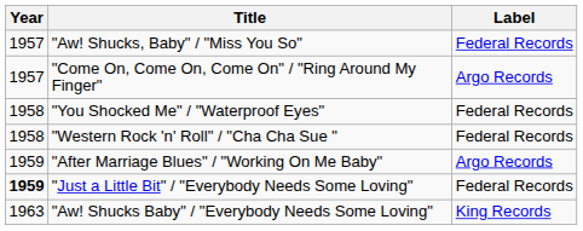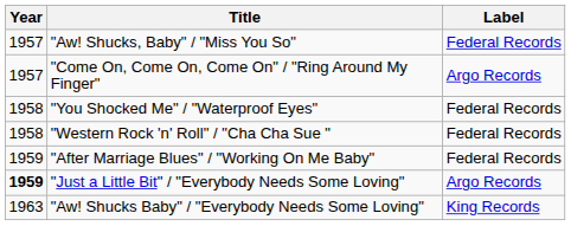"After Marriage Blues" / "Working On Me Baby" | Label: Argo Records -> Federal Records
"Just a Little Bit" / "Everybody Needs Some Loving" | Label: Federal Records -> Argo Records
